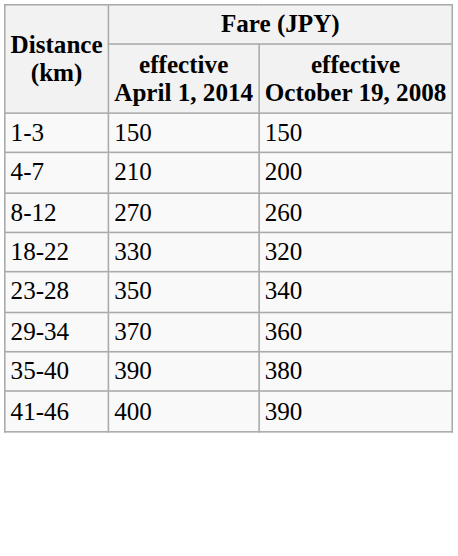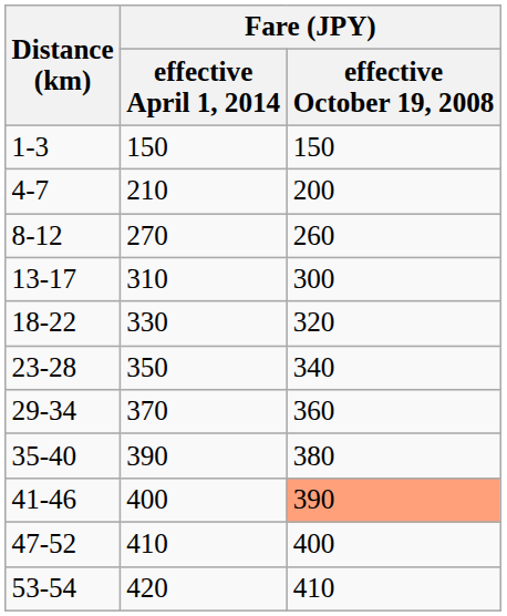+ row: 13-17 | 310 | 300
41-46 | Fare (JPY) / effective October 19, 2008: no background -> lightsalmon background
+ row: 47-52 | 410 | 400
+ row: 53-54 | 420 | 410
